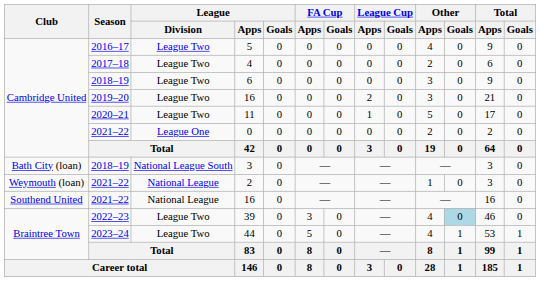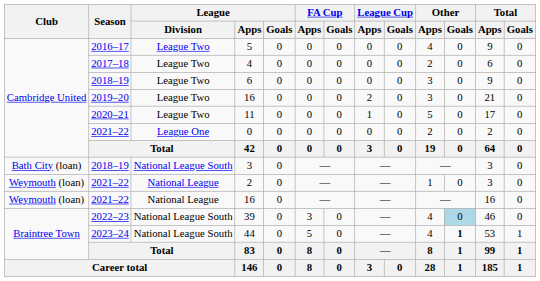2021–22 / 16 | Club: Southend United -> Weymouth (loan)
39 | League / Division: League Two -> National League South
44 | League / Division: League Two -> National League South
44 | Other / Goals: normal -> bold
